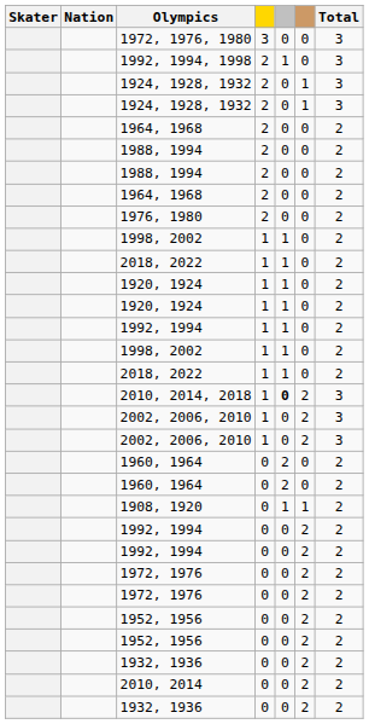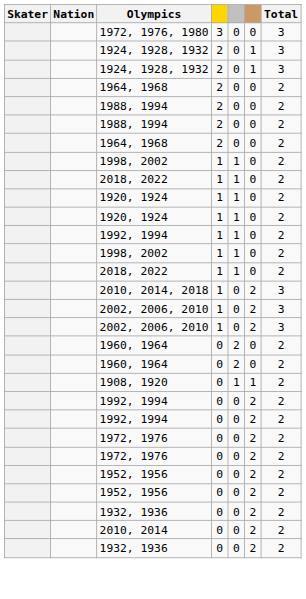- row: 1992, 1994, 1998 | 2 | 1 | 0 | 3
- row: 1976, 1980 | 2 | 0 | 0 | 2
2010, 2014, 2018 | column 5: bold -> normal
